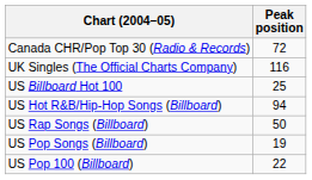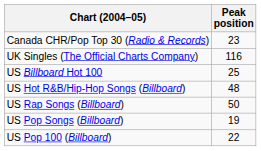Canada CHR/Pop Top 30 (Radio & Records) | Peak position: 72 -> 23
US Hot R&B/Hip-Hop Songs (Billboard) | Peak position: 94 -> 48
